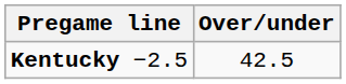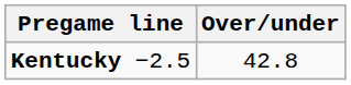Kentucky −2.5 | Over/under: 42.5 -> 42.8
